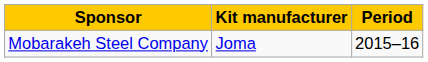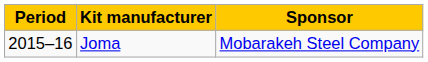columns swapped: Period <-> Sponsor
